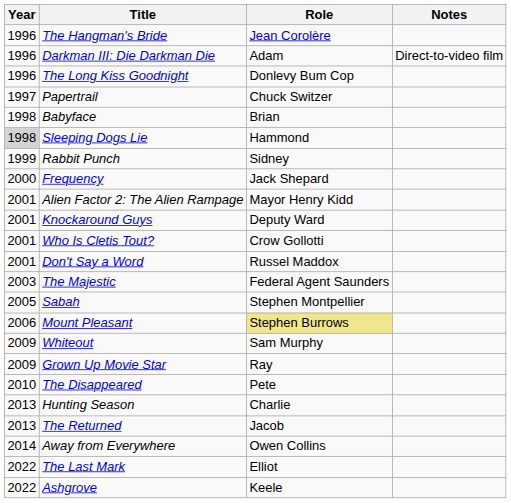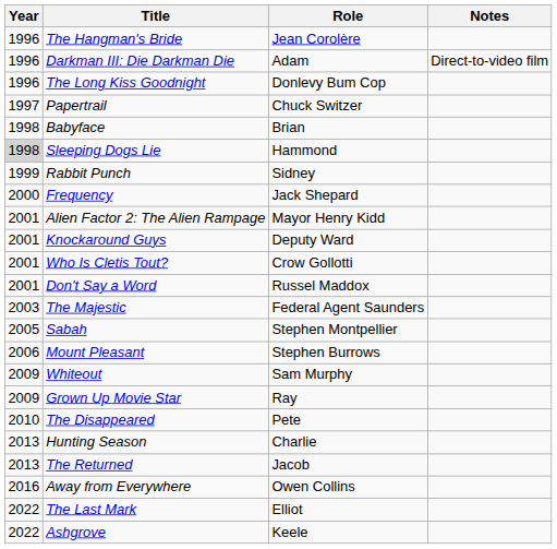Mount Pleasant | Role: khaki background -> no background
Away from Everywhere | Year: 2014 -> 2016
